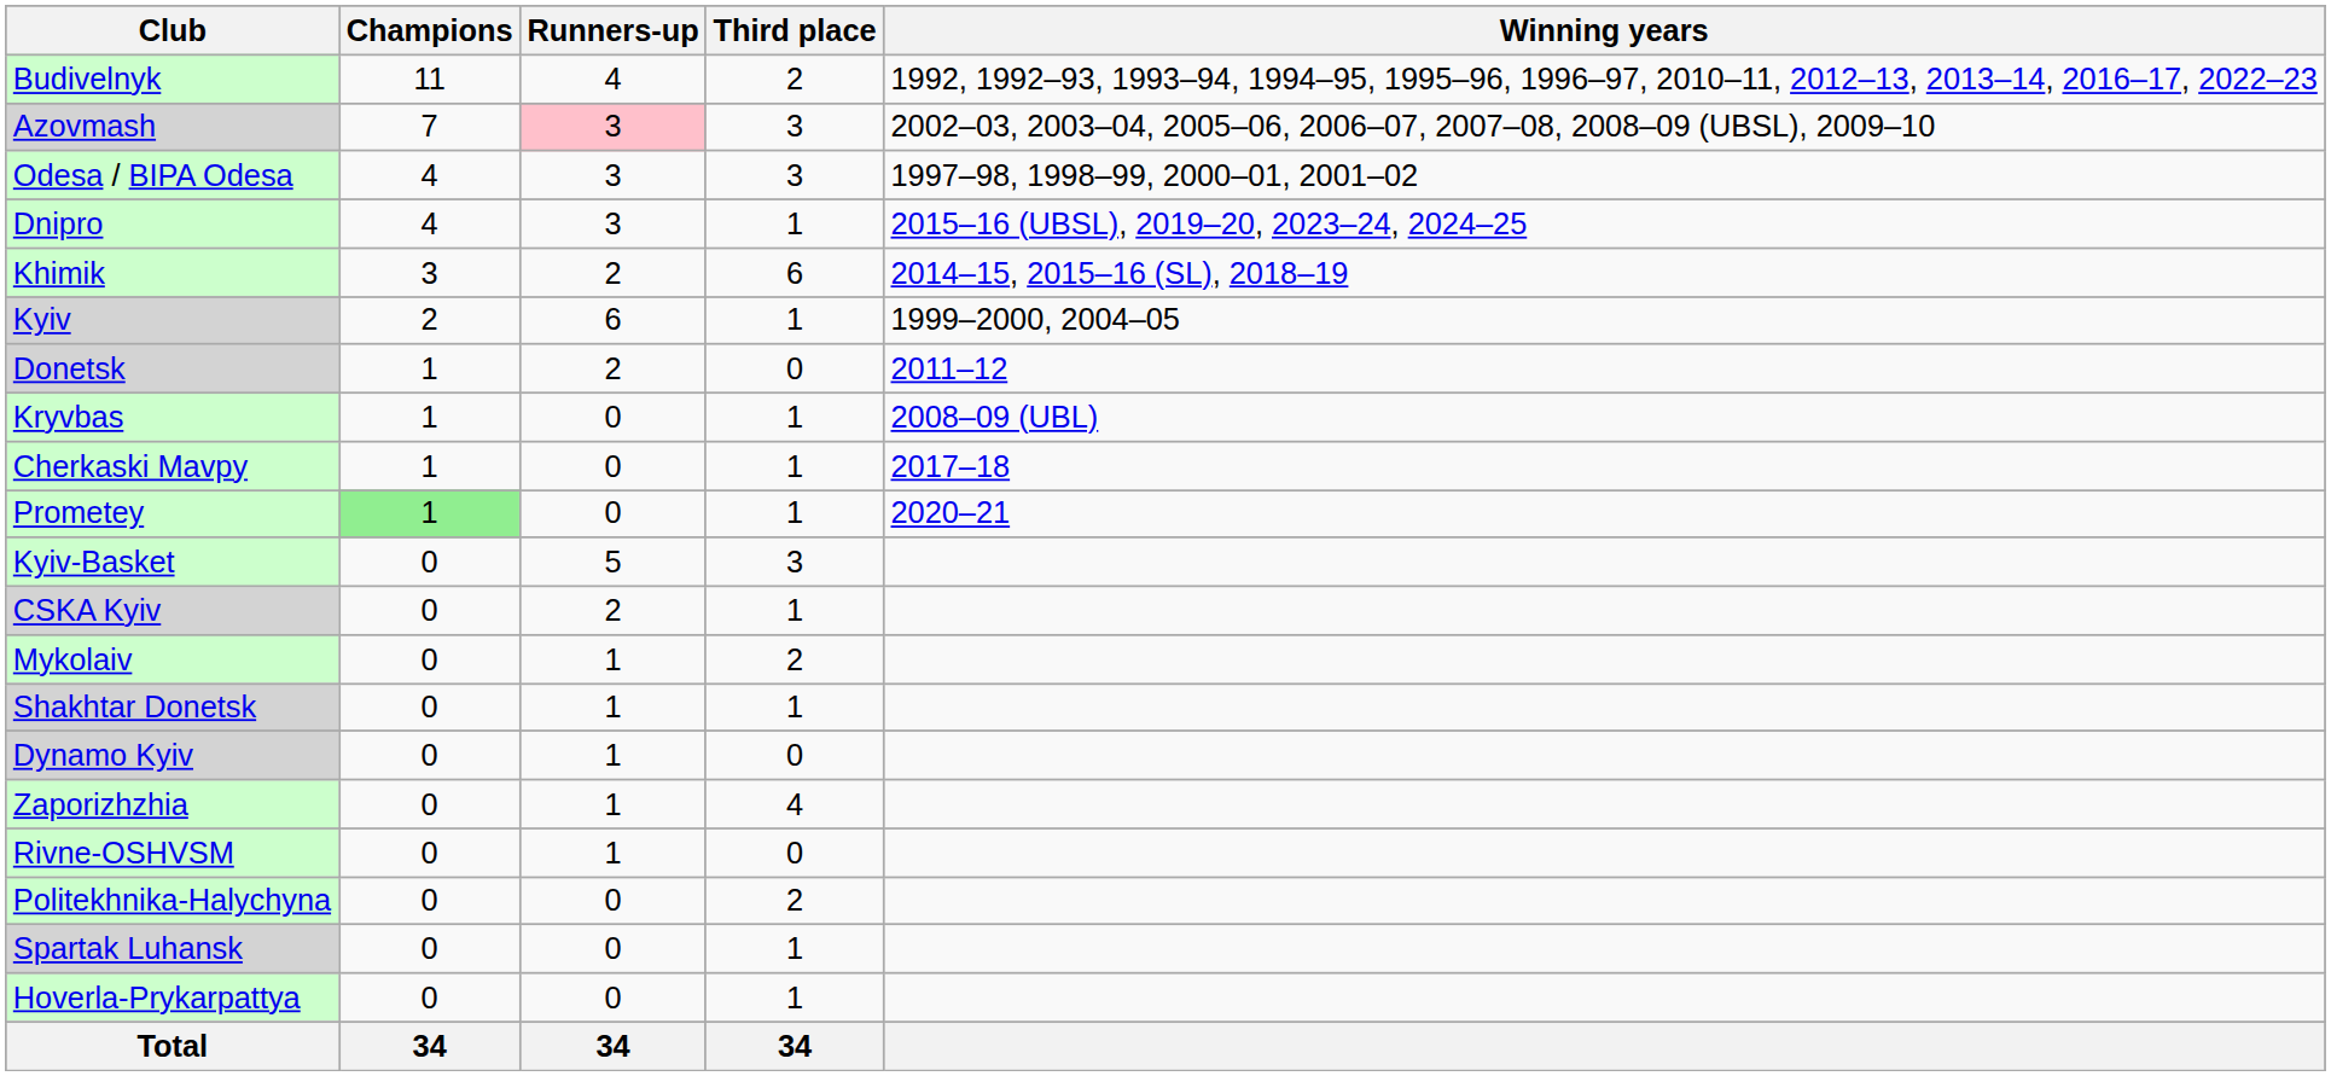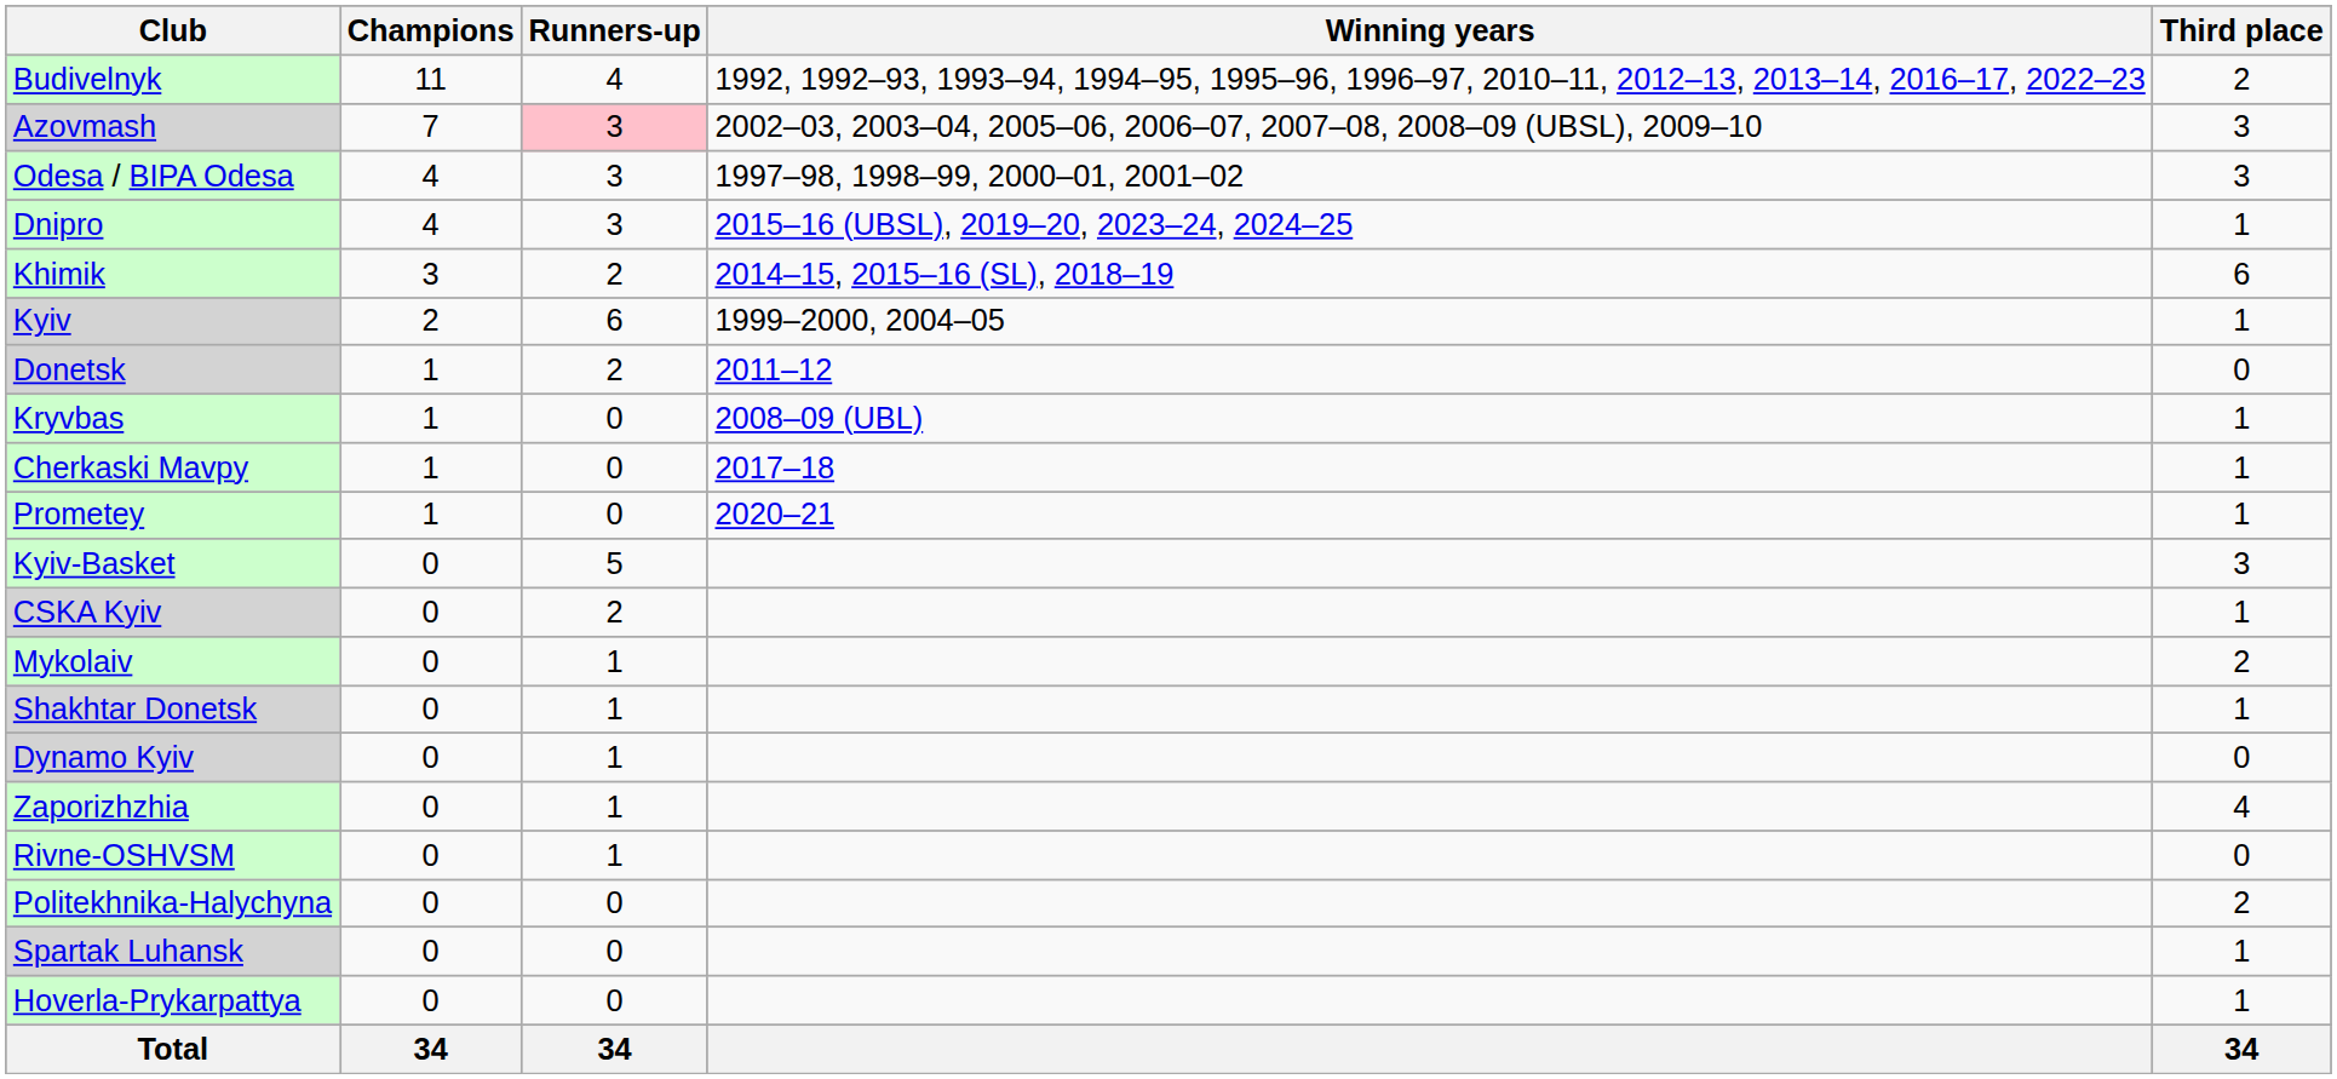columns swapped: Third place <-> Winning years
Prometey | Champions: lightgreen background -> no background
